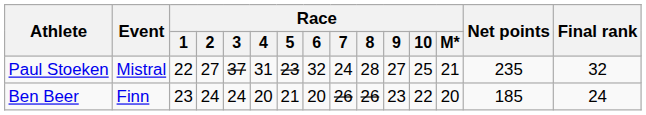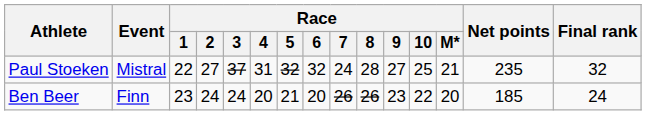Paul Stoeken | Race / 5: 23 -> 32
